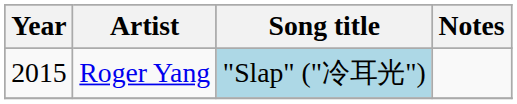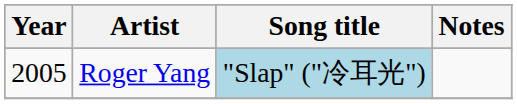Roger Yang | Year: 2015 -> 2005
